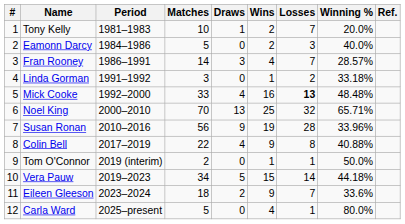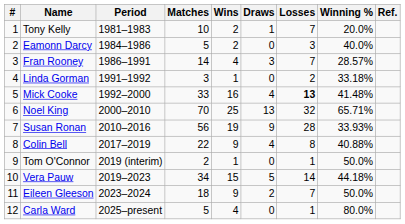columns swapped: Wins <-> Draws
Mick Cooke | Winning %: 48.48% -> 41.48%
Susan Ronan | Winning %: 33.96% -> 33.93%
Eileen Gleeson | Winning %: 33.6% -> 50.0%
